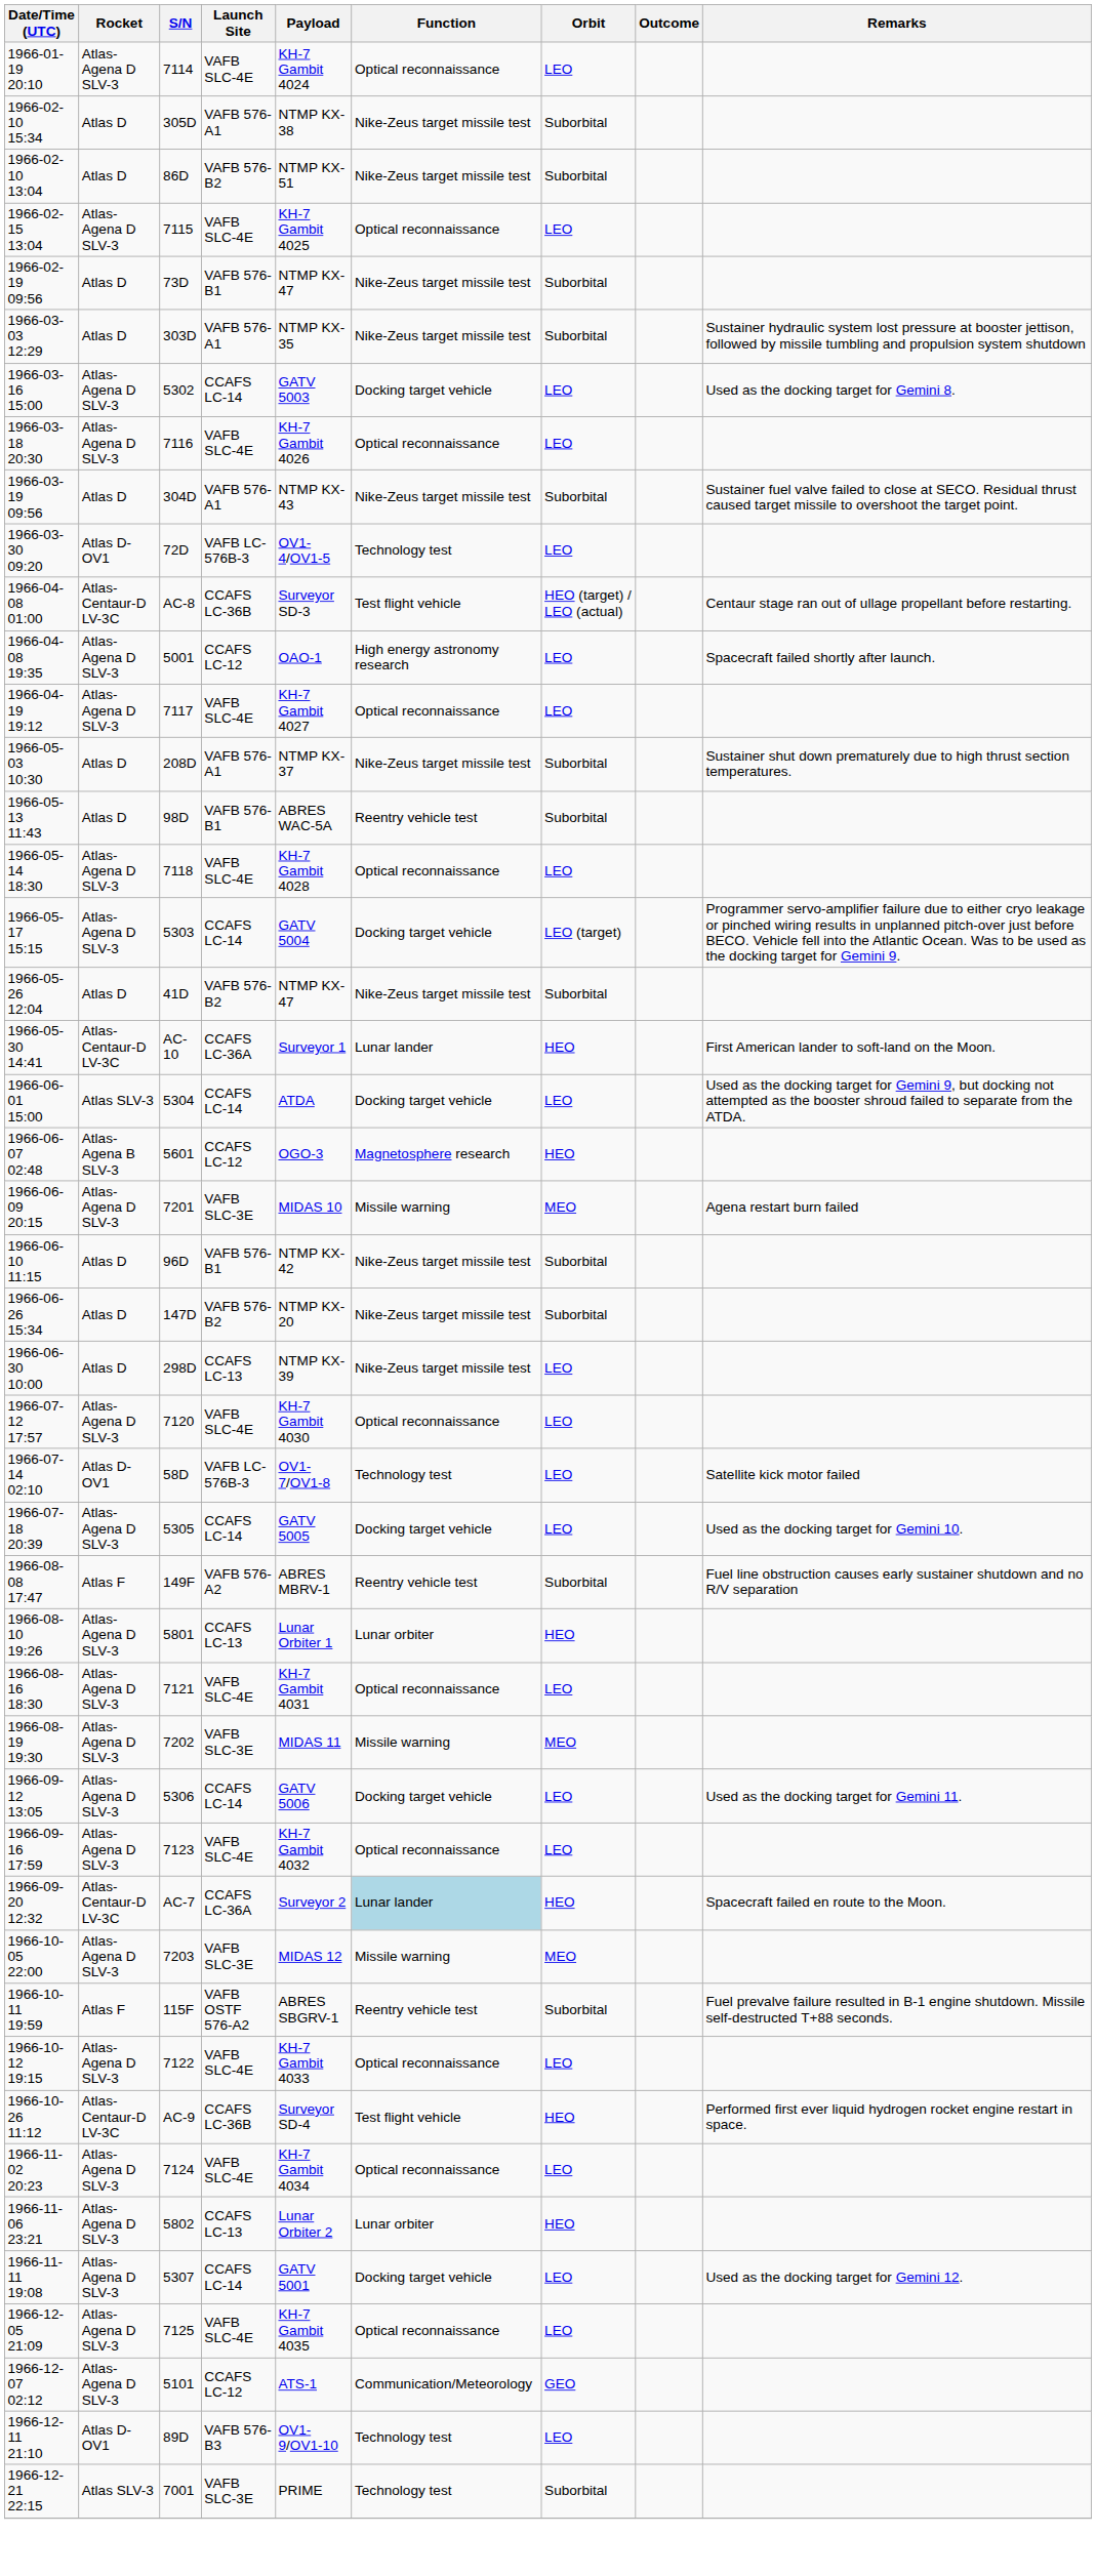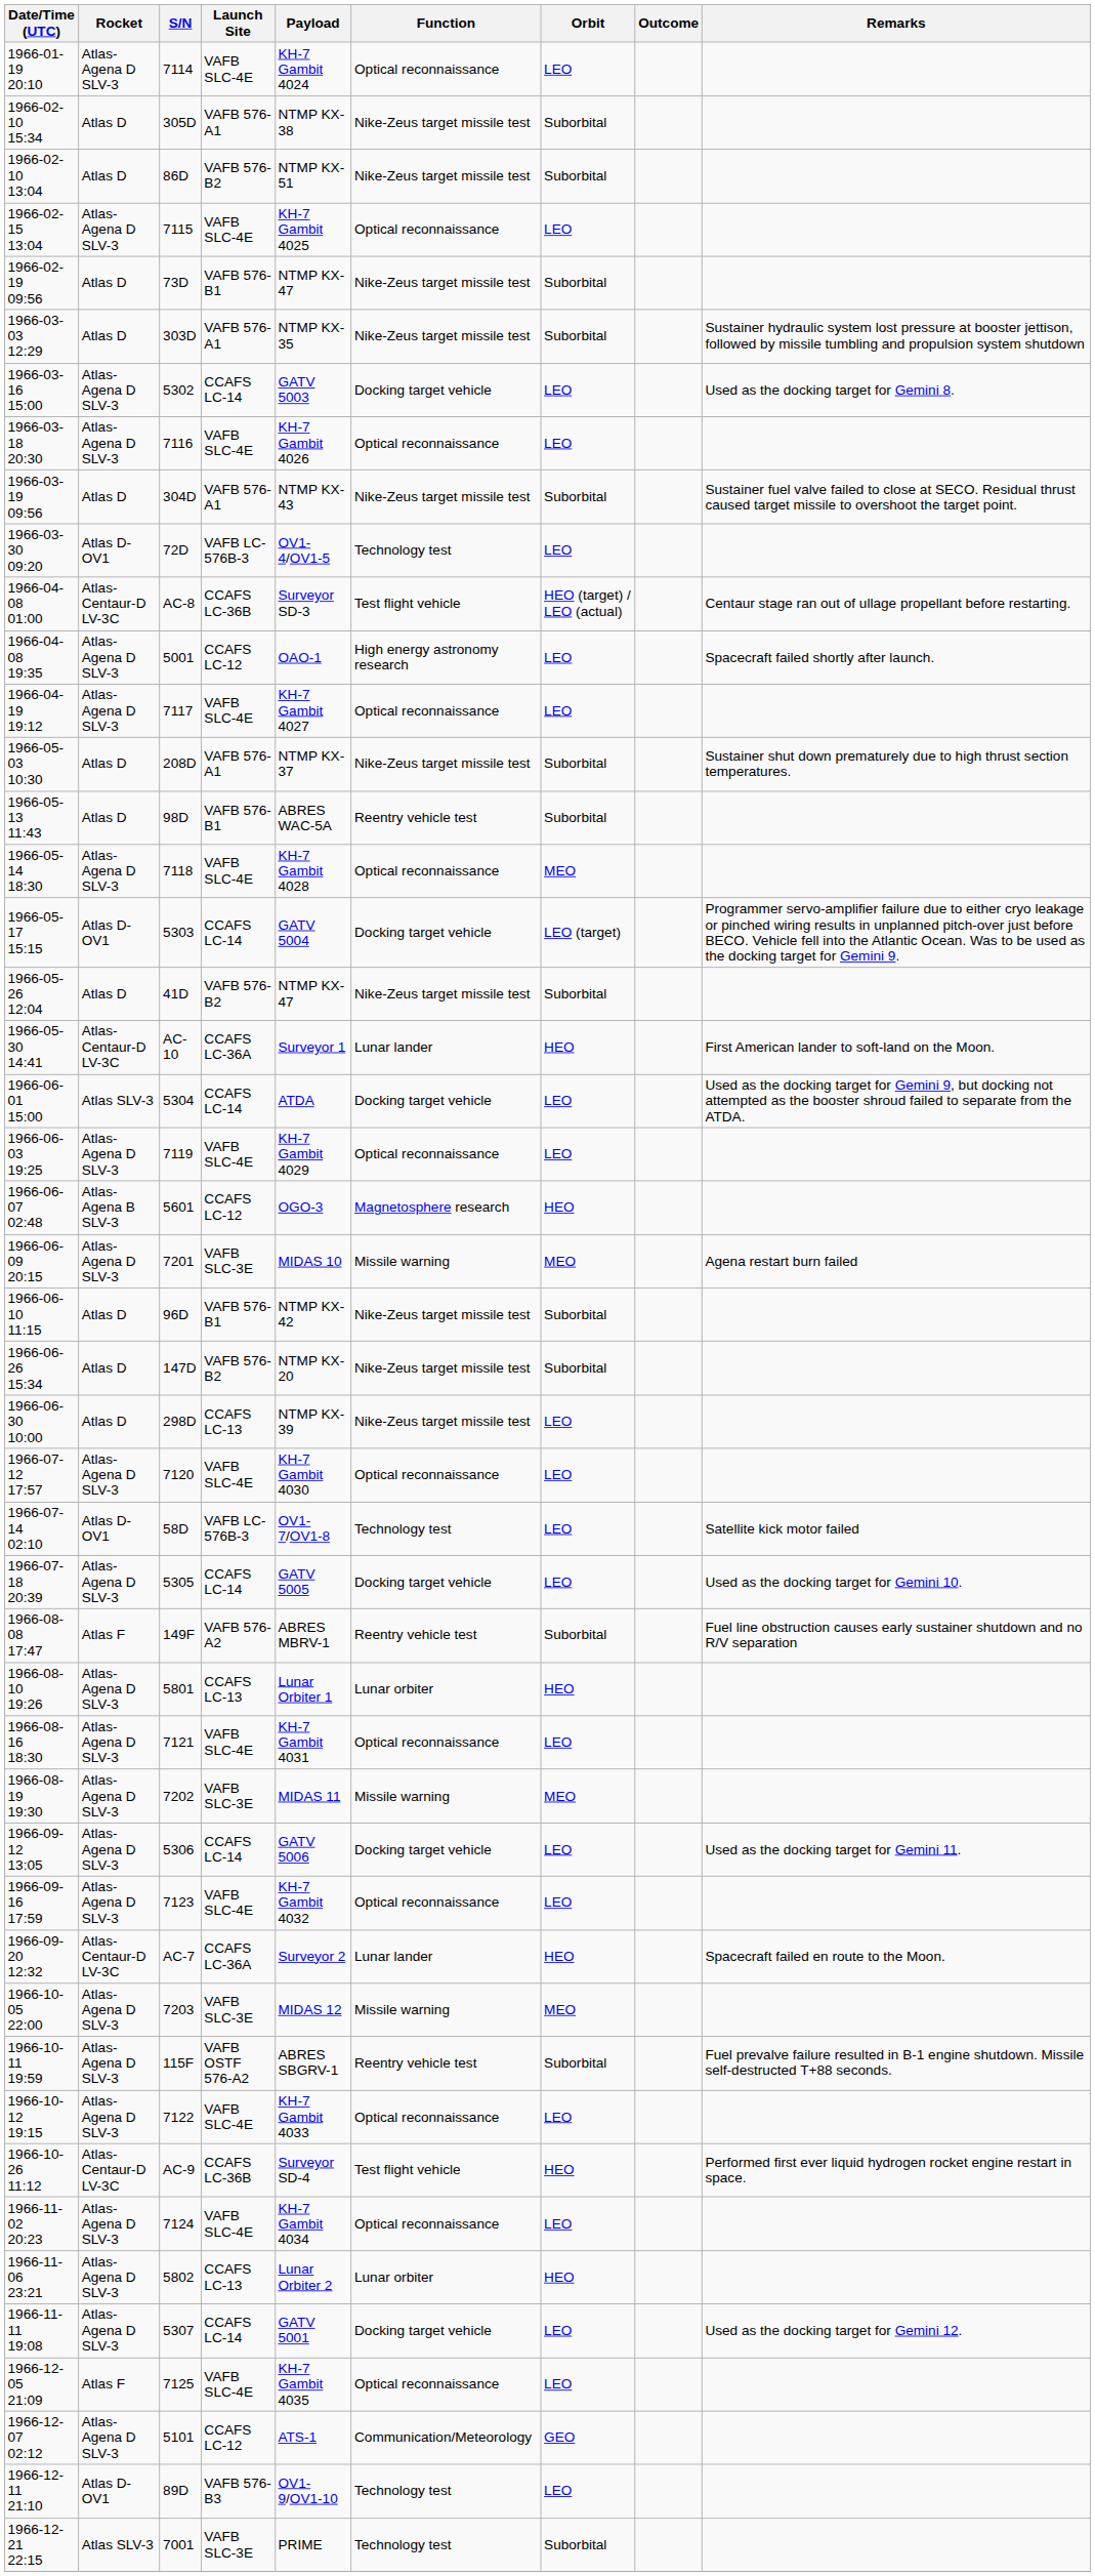1966-05-14 18:30 | Orbit: LEO -> MEO
1966-05-17 15:15 | Rocket: Atlas-Agena D SLV-3 -> Atlas D-OV1
+ row: 1966-06-03 19:25 | Atlas-Agena D SLV-3 | 7119 | VAFB SLC-4E | KH-7 Gambit 4029 | Optical reconnaissance | LEO
1966-09-20 12:32 | Function: lightblue background -> no background
1966-10-11 19:59 | Rocket: Atlas F -> Atlas-Agena D SLV-3
1966-12-05 21:09 | Rocket: Atlas-Agena D SLV-3 -> Atlas F
